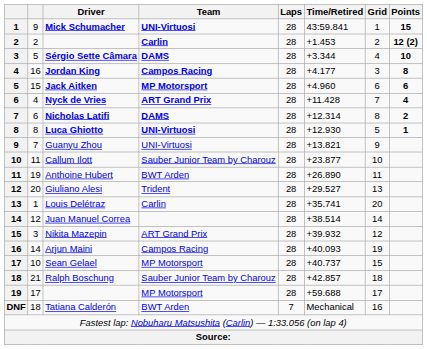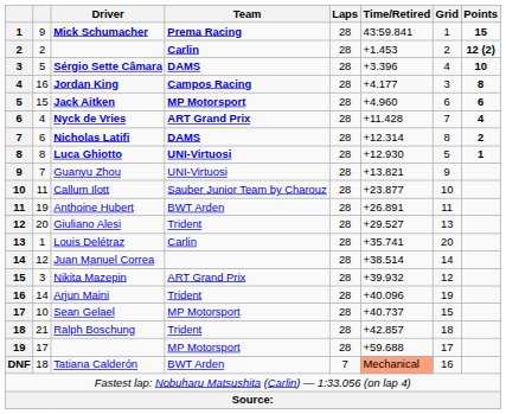Mick Schumacher | Team: UNI-Virtuosi -> Prema Racing
Sérgio Sette Câmara | Time/Retired: +3.344 -> +3.396
Anthoine Hubert | Time/Retired: +26.890 -> +26.891
Arjun Maini | Team: Campos Racing -> Trident
Arjun Maini | Time/Retired: +40.093 -> +40.096
Ralph Boschung | Team: Sauber Junior Team by Charouz -> Trident
Tatiana Calderón | Time/Retired: no background -> lightsalmon background
